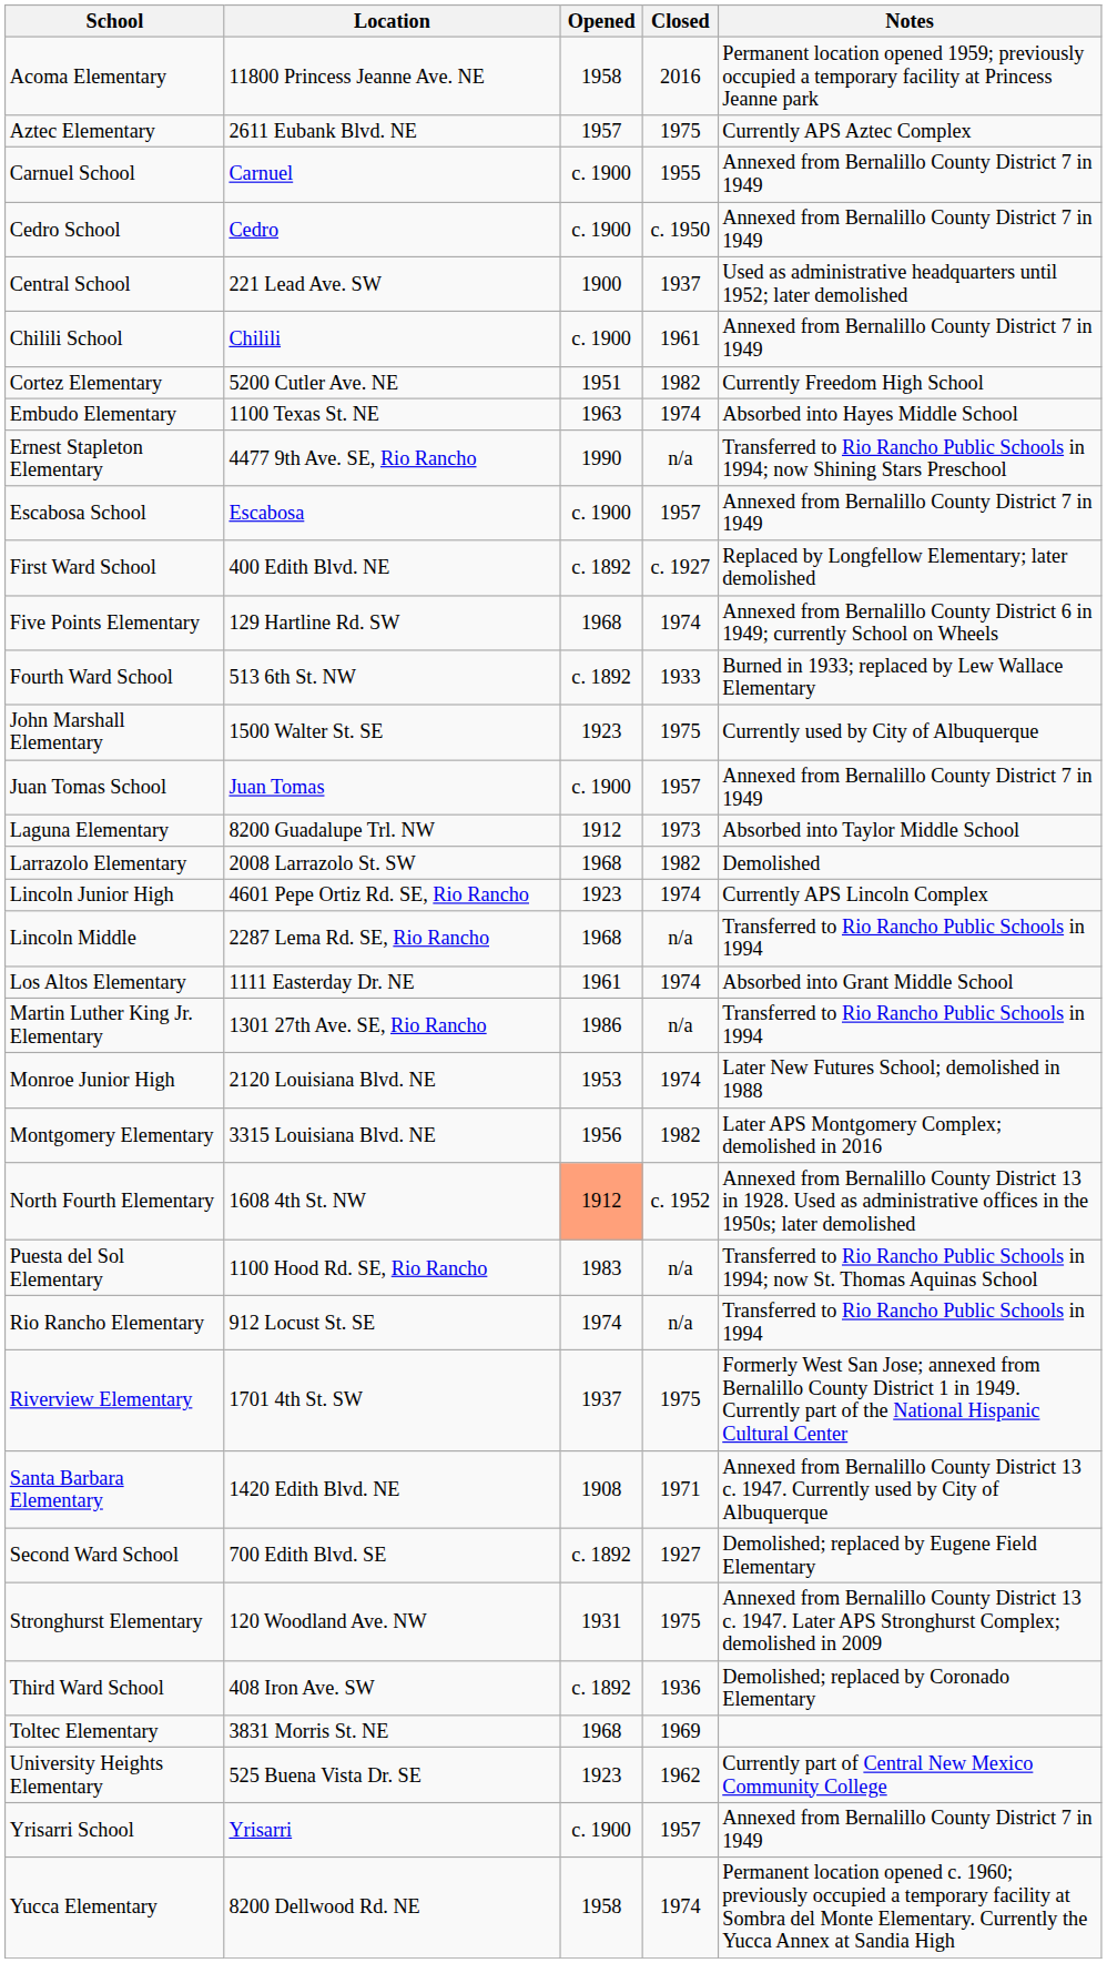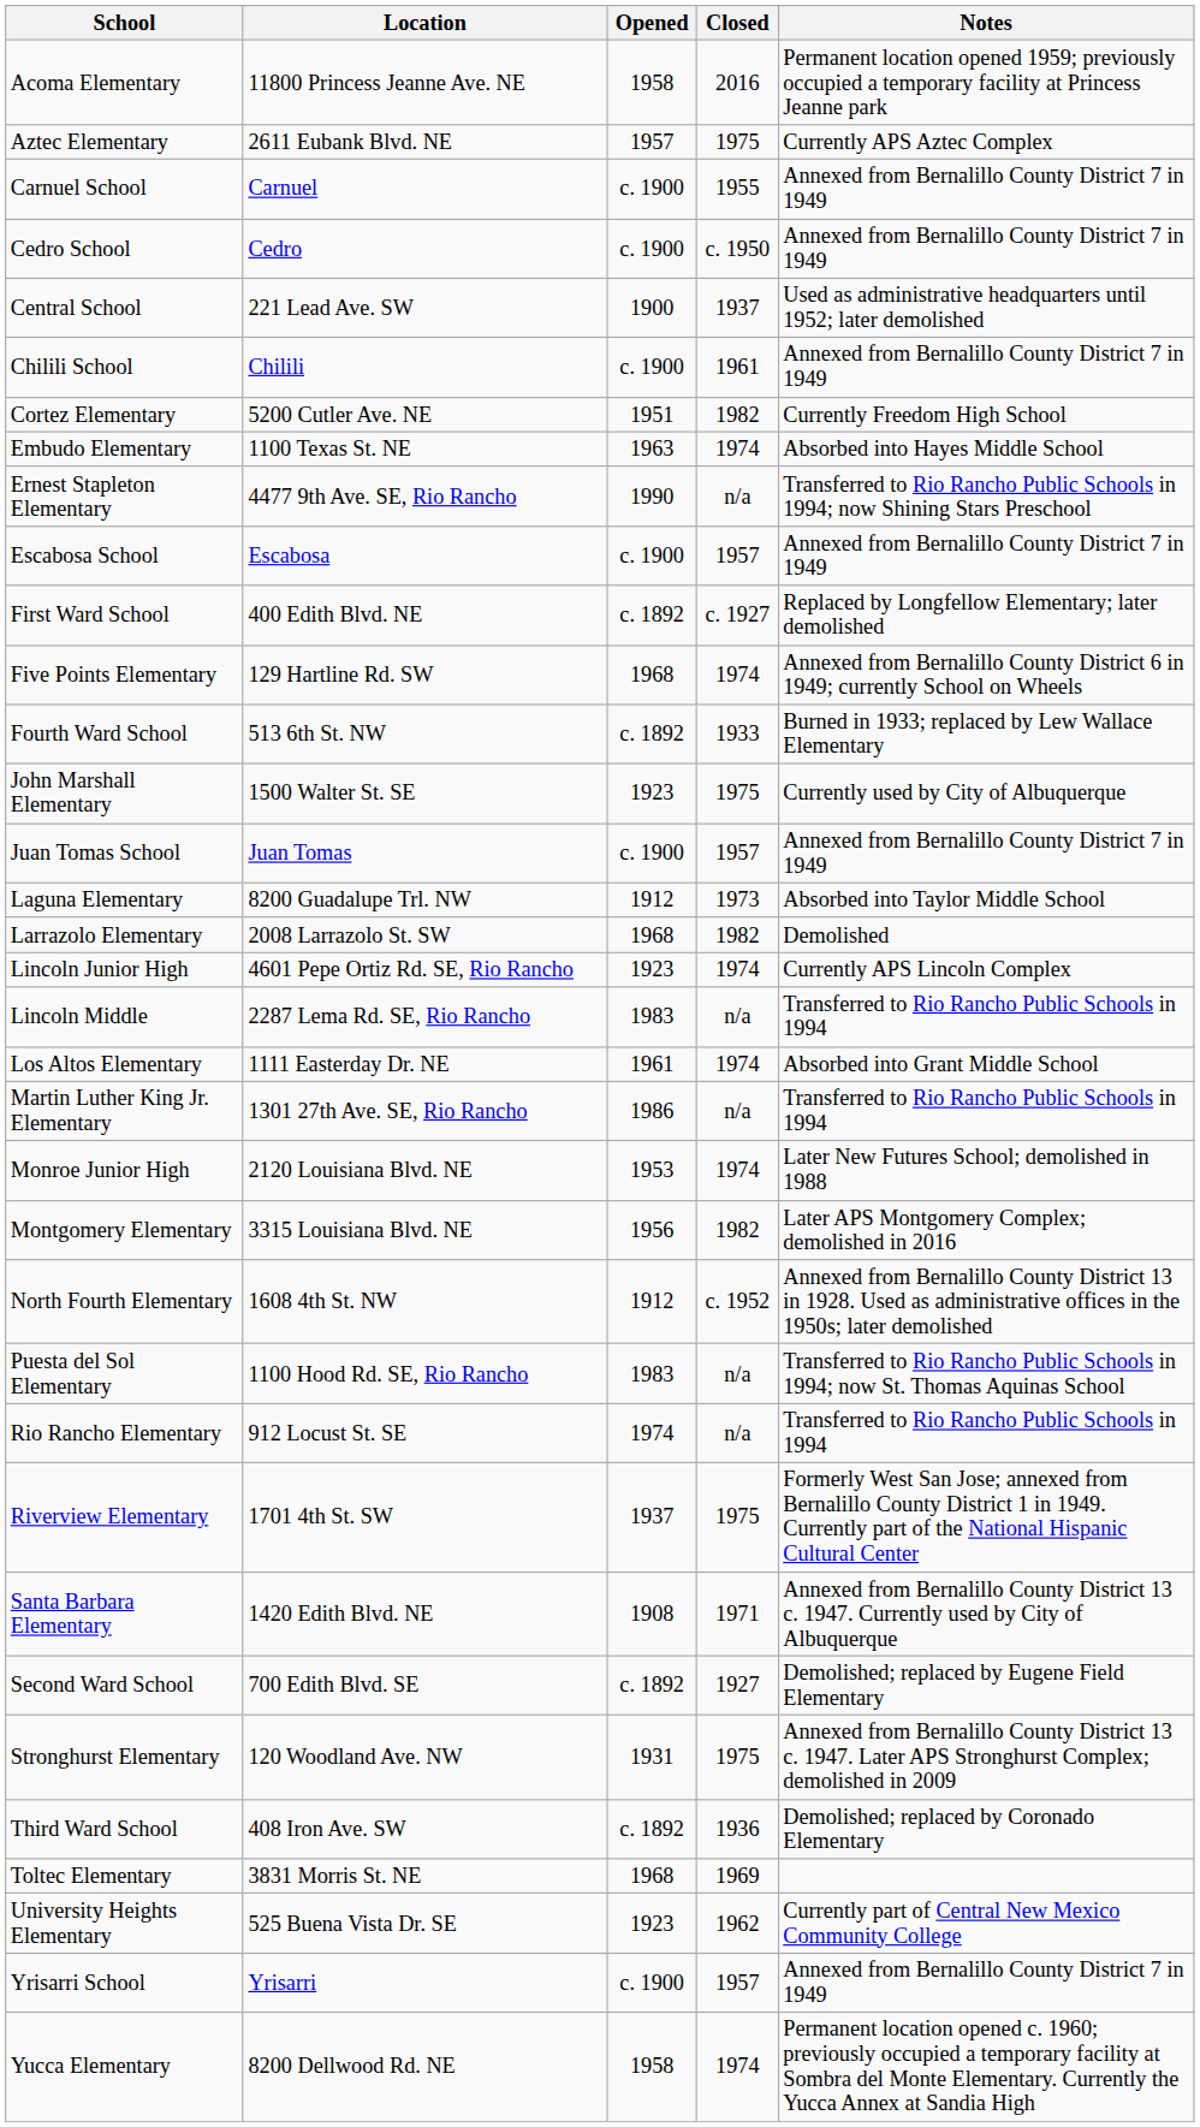Lincoln Middle | Opened: 1968 -> 1983
North Fourth Elementary | Opened: lightsalmon background -> no background
